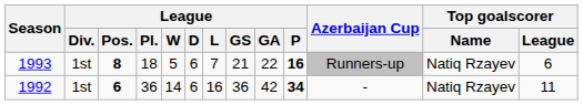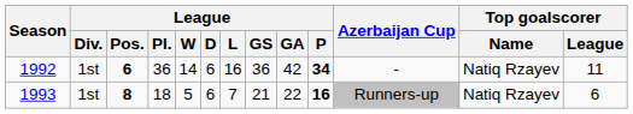rows swapped: 1992 <-> 1993
